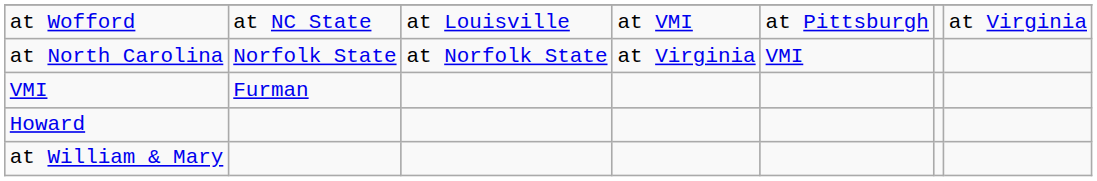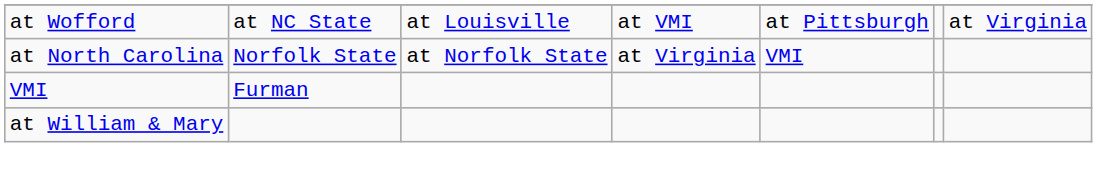- row: Howard
